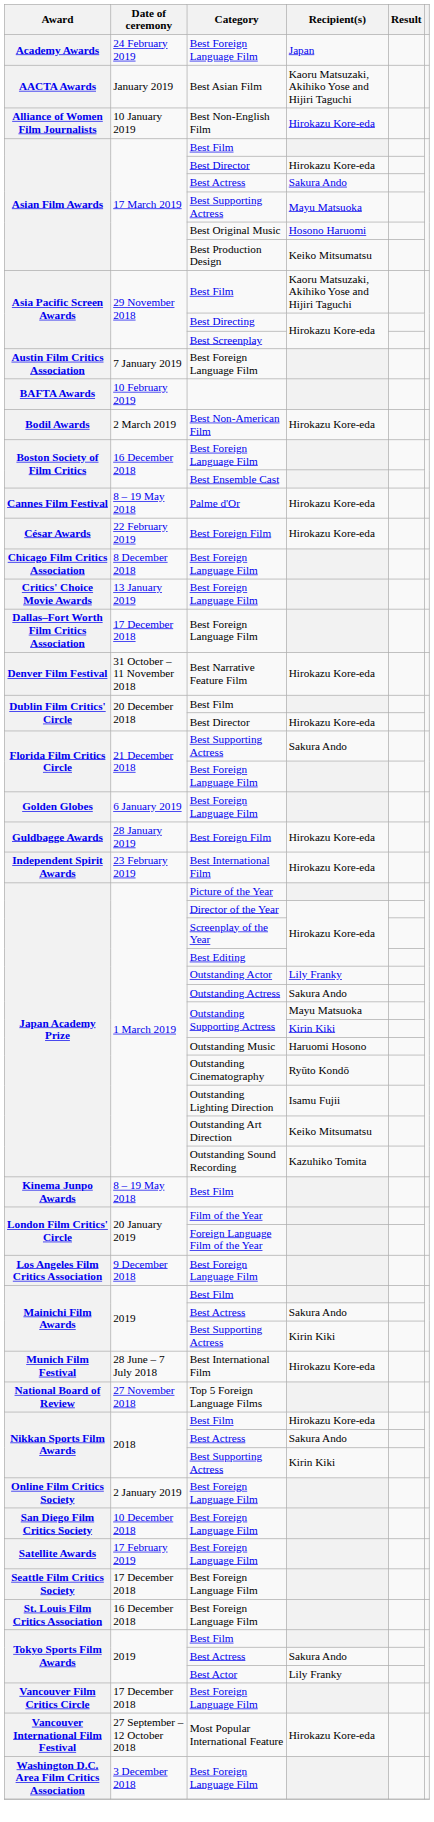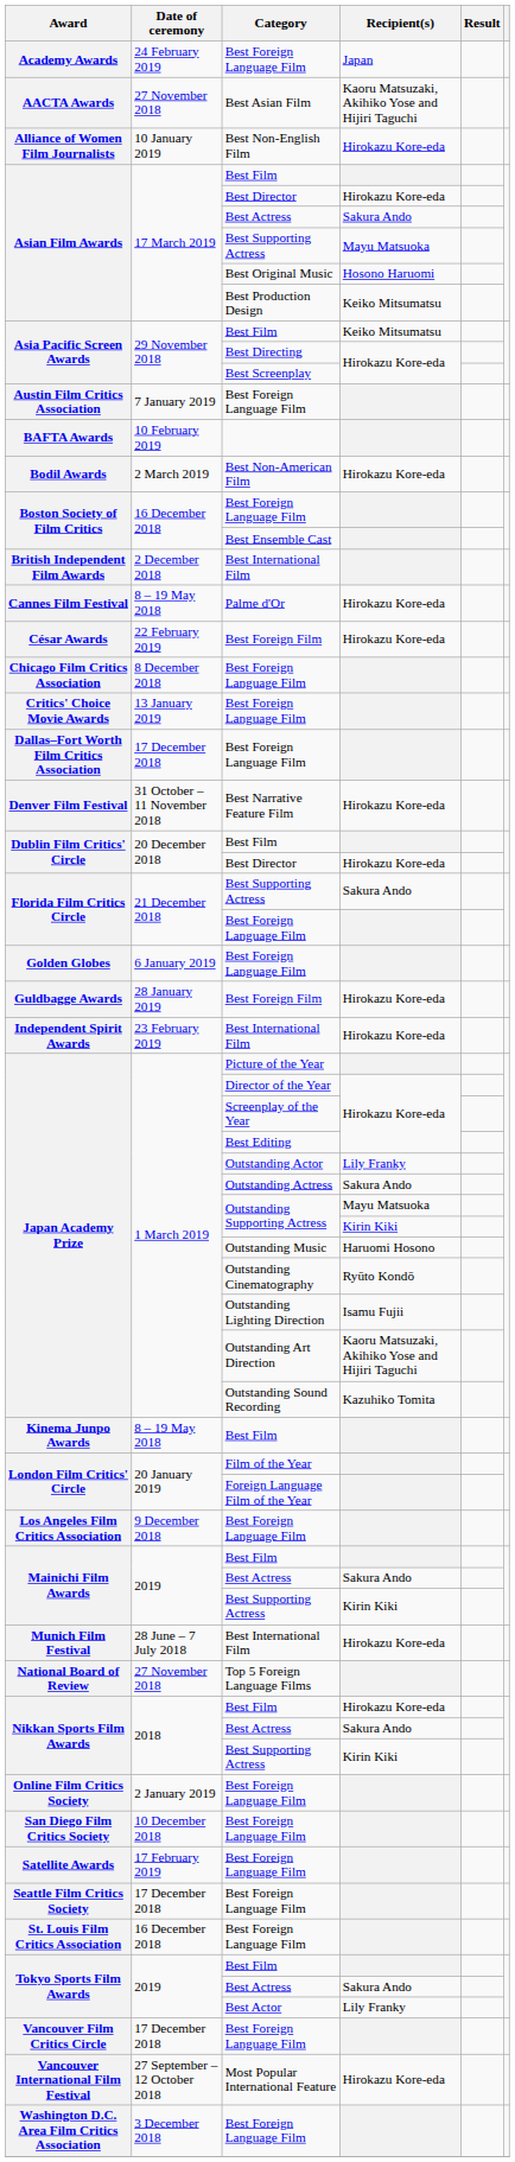AACTA Awards | Date of ceremony: January 2019 -> 27 November 2018
Asia Pacific Screen Awards / Best Film | Recipient(s): Kaoru Matsuzaki, Akihiko Yose and Hijiri Taguchi -> Keiko Mitsumatsu
+ row: British Independent Film Awards | 2 December 2018 | Best International Film
Japan Academy Prize / Outstanding Art Direction | Recipient(s): Keiko Mitsumatsu -> Kaoru Matsuzaki, Akihiko Yose and Hijiri Taguchi
